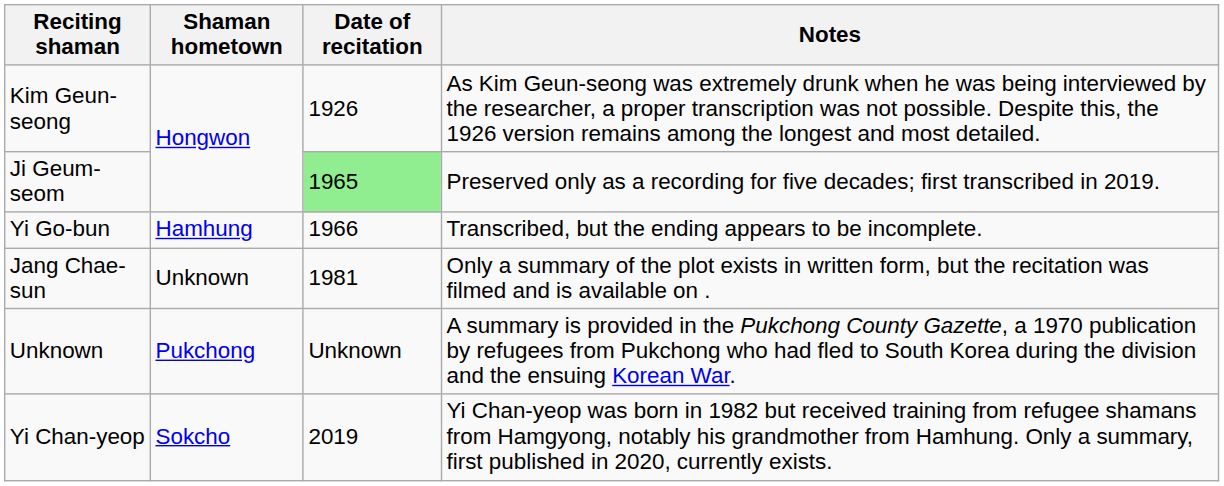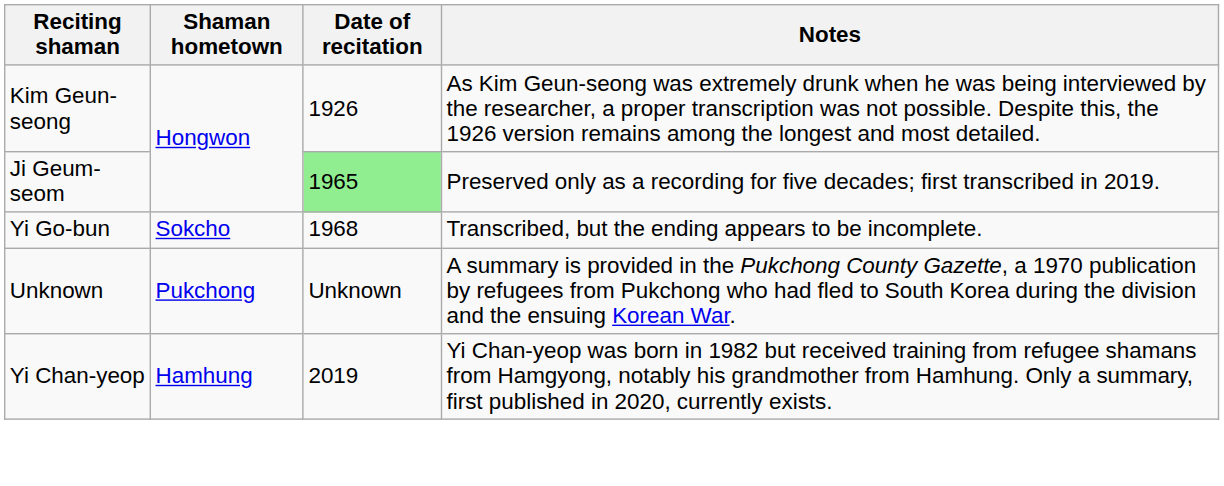Yi Go-bun | Shaman hometown: Hamhung -> Sokcho
Yi Go-bun | Date of recitation: 1966 -> 1968
- row: Jang Chae-sun | Unknown | 1981 | Only a summary of the plot exists in written form, but the recitation was filmed and is available on .
Yi Chan-yeop | Shaman hometown: Sokcho -> Hamhung
